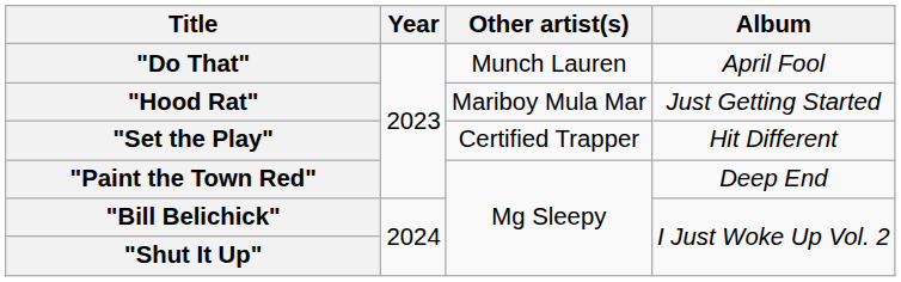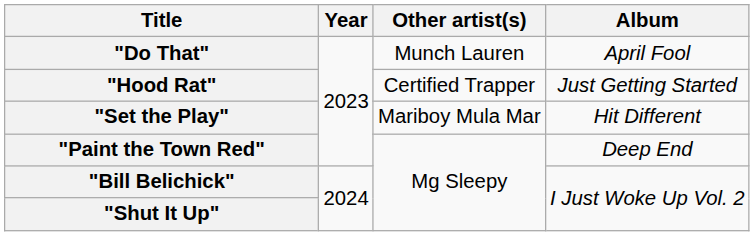"Hood Rat" | Other artist(s): Mariboy Mula Mar -> Certified Trapper
"Set the Play" | Other artist(s): Certified Trapper -> Mariboy Mula Mar
